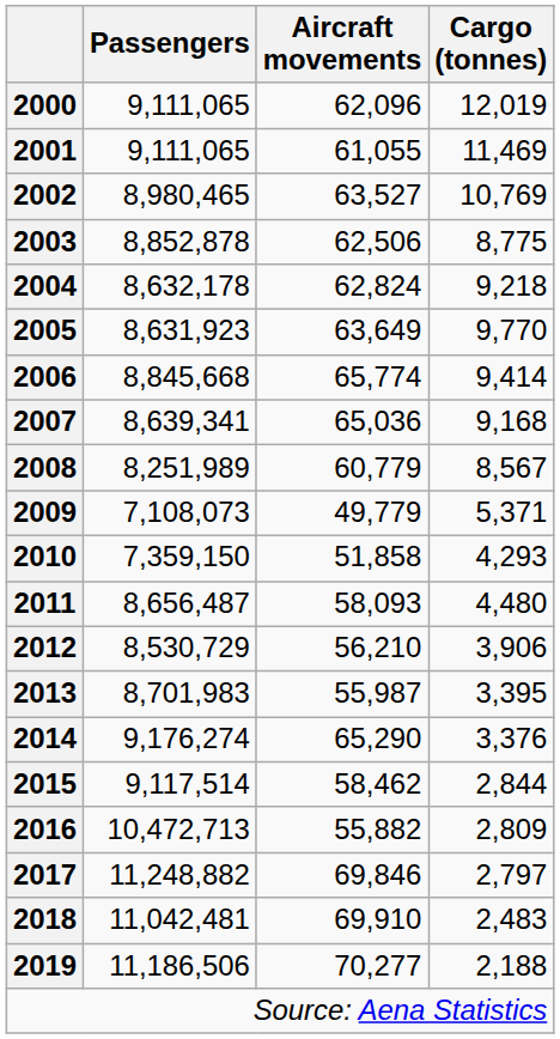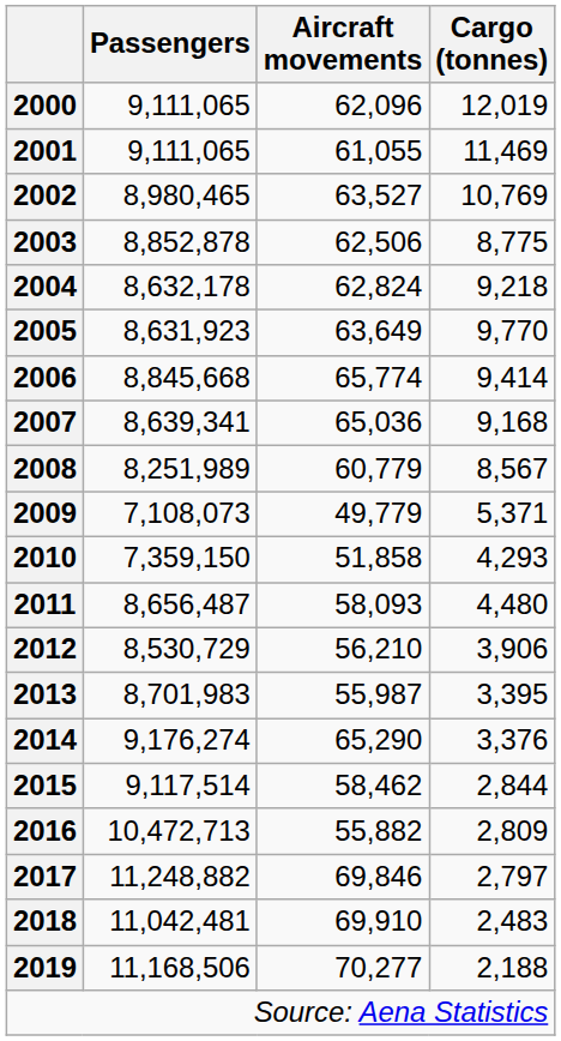2019 | Passengers: 11,186,506 -> 11,168,506
